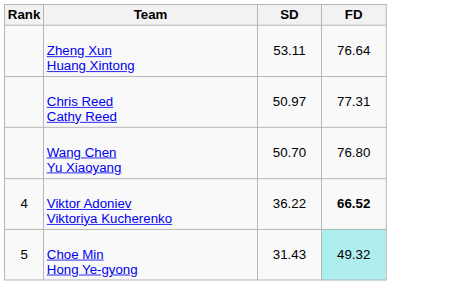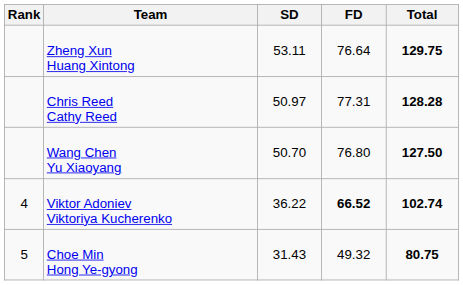+ column: Total | 129.75 | 128.28 | 127.50 | 102.74 | 80.75
Choe Min Hong Ye-gyong | FD: paleturquoise background -> no background
